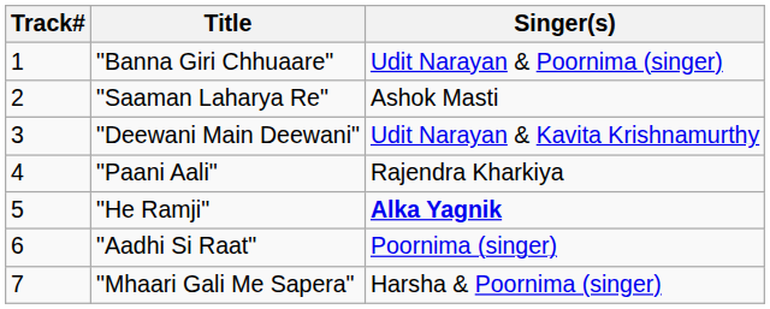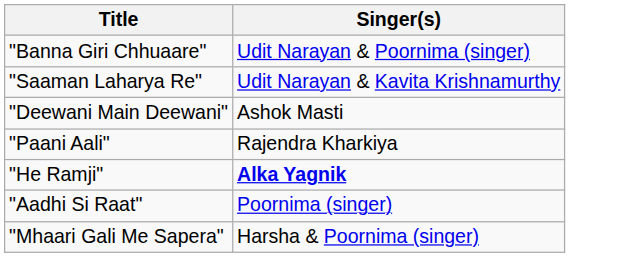- column: Track# | 1 | 2 | 3 | 4 | 5 | 6 | 7
"Saaman Laharya Re" | Singer(s): Ashok Masti -> Udit Narayan & Kavita Krishnamurthy
"Deewani Main Deewani" | Singer(s): Udit Narayan & Kavita Krishnamurthy -> Ashok Masti
